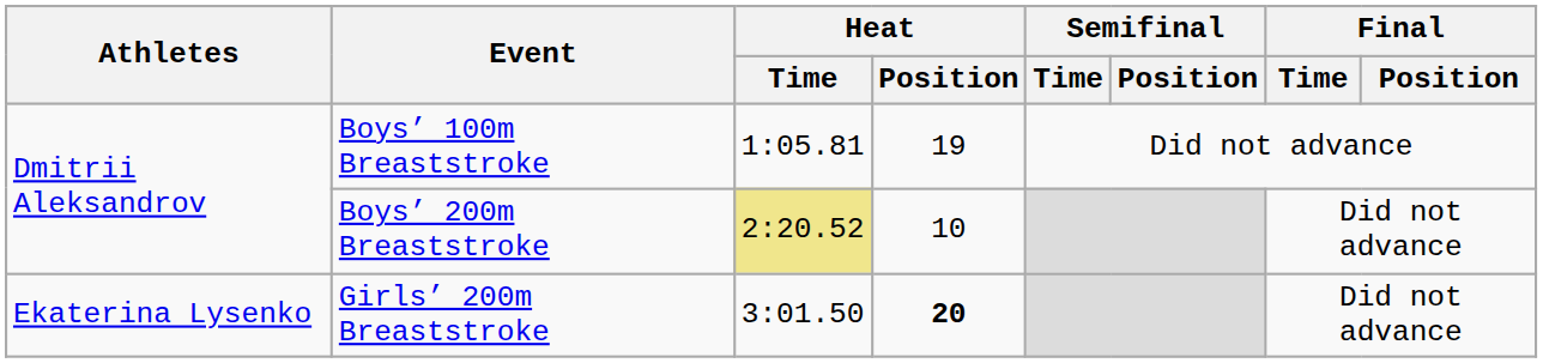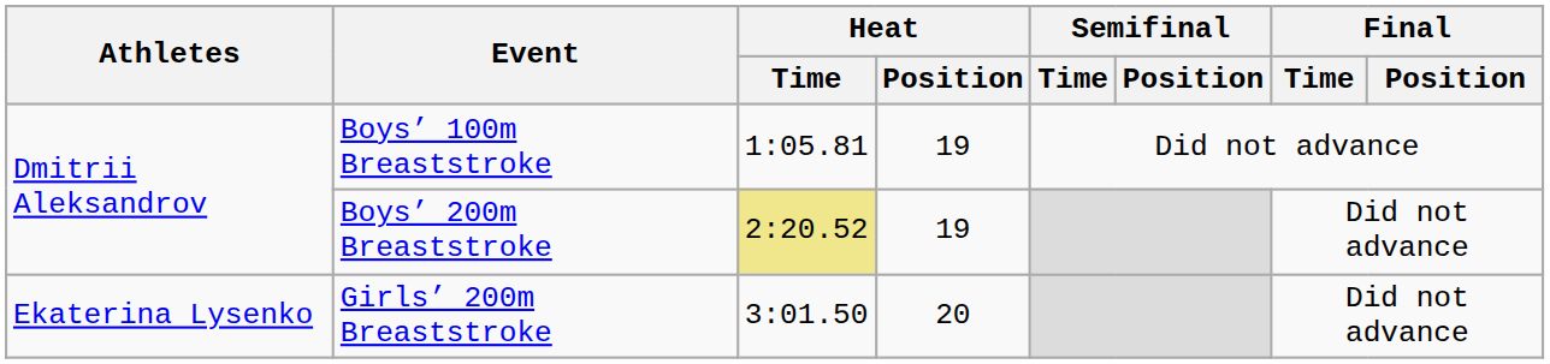Boys’ 200m Breaststroke | Heat / Position: 10 -> 19
Girls’ 200m Breaststroke | Heat / Position: bold -> normal
